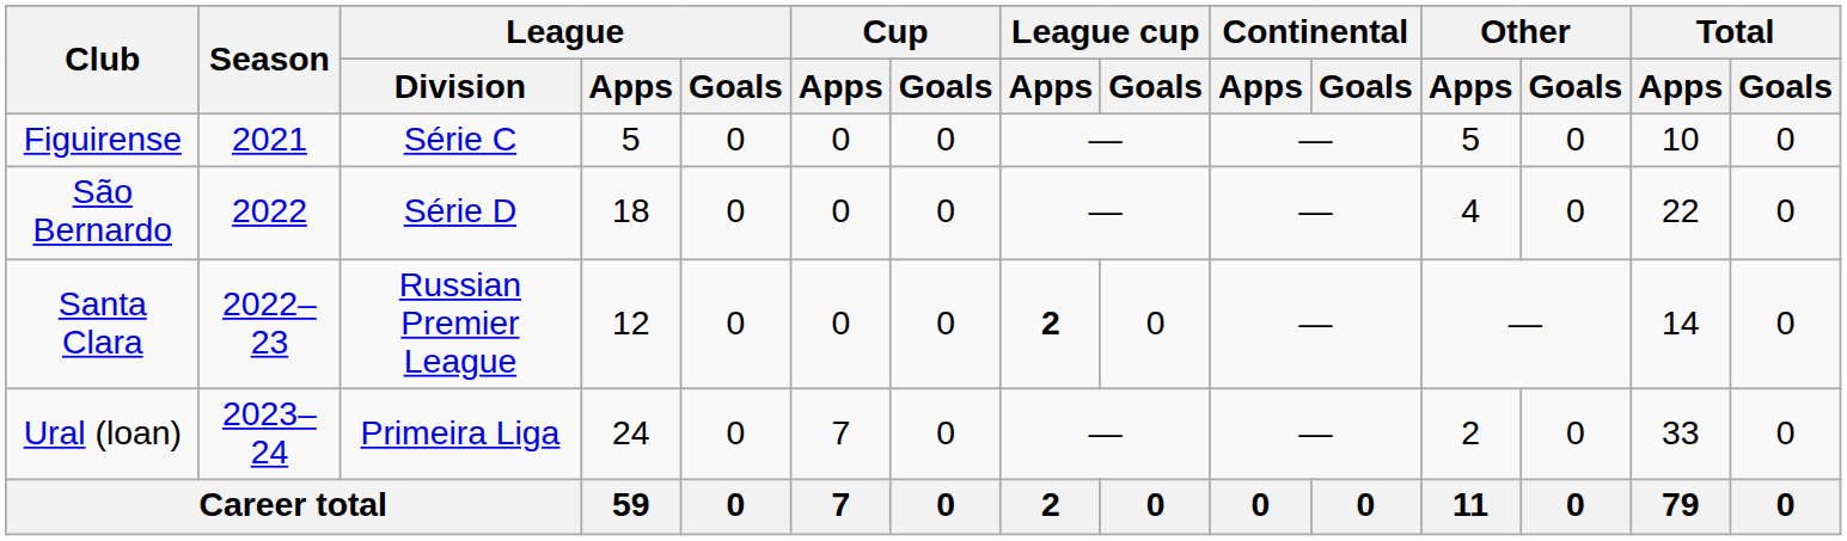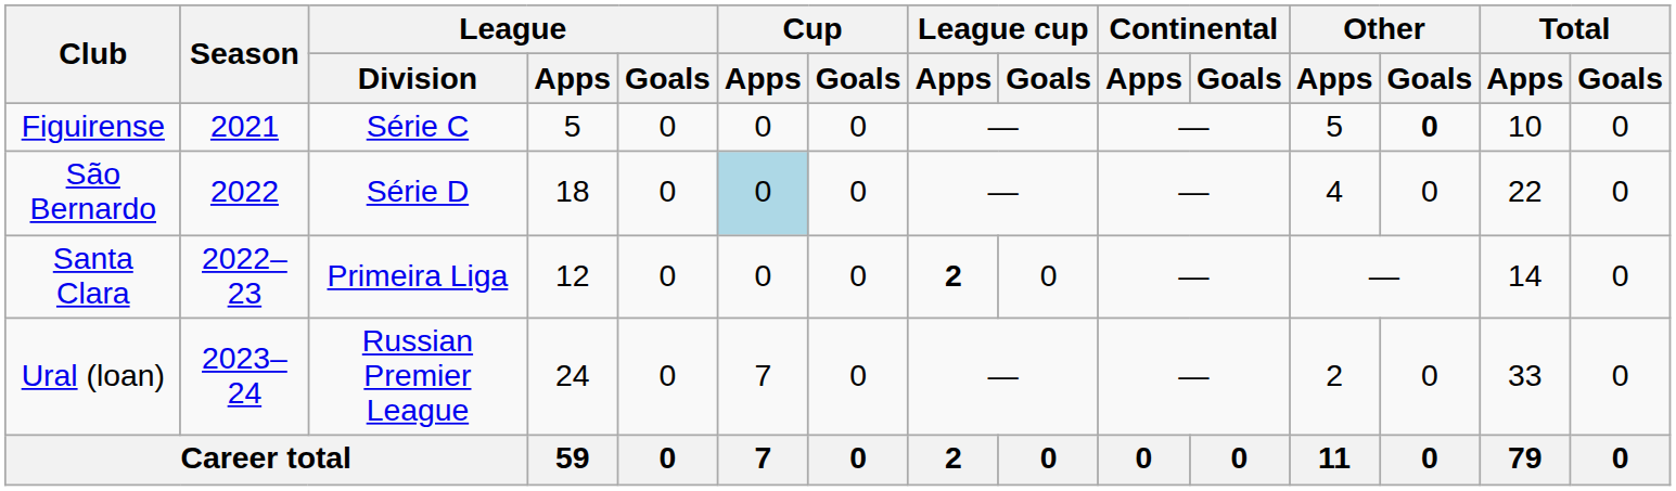Figuirense | Other / Goals: normal -> bold
São Bernardo | Cup / Apps: no background -> lightblue background
Santa Clara | League / Division: Russian Premier League -> Primeira Liga
Ural (loan) | League / Division: Primeira Liga -> Russian Premier League
